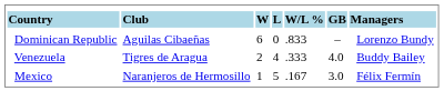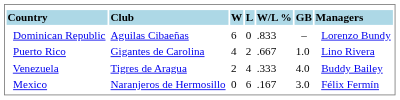+ row: Puerto Rico | Gigantes de Carolina | 4 | 2 | .667 | 1.0 | Lino Rivera
Mexico | column 3: 1 -> 0
Mexico | column 4: 5 -> 6
